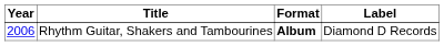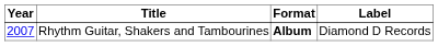Rhythm Guitar, Shakers and Tambourines | Year: 2006 -> 2007
